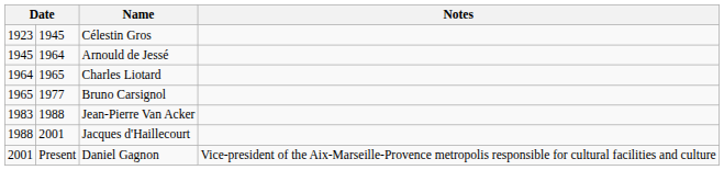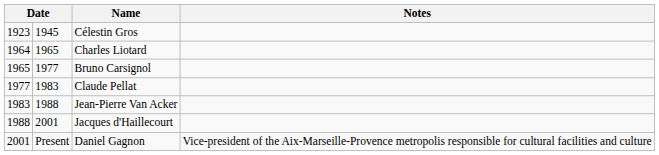- row: 1945 | 1964 | Arnould de Jessé
+ row: 1977 | 1983 | Claude Pellat
